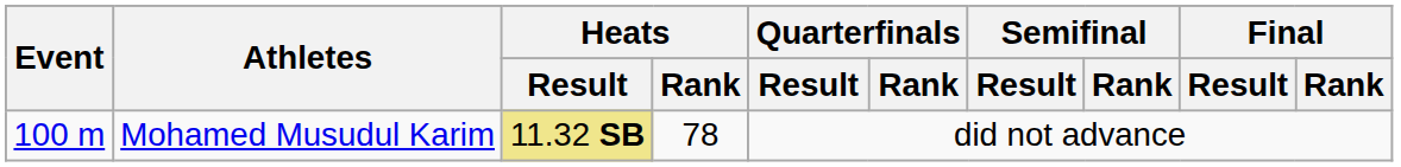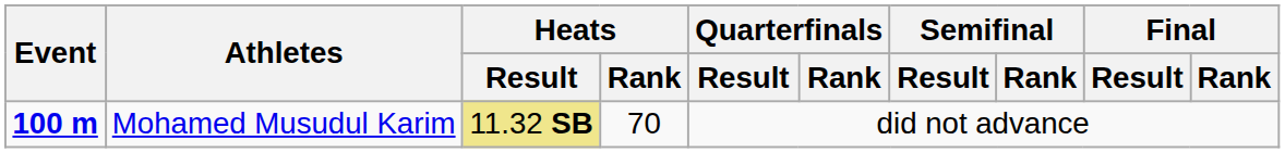Mohamed Musudul Karim | Event: normal -> bold
Mohamed Musudul Karim | Heats / Rank: 78 -> 70
